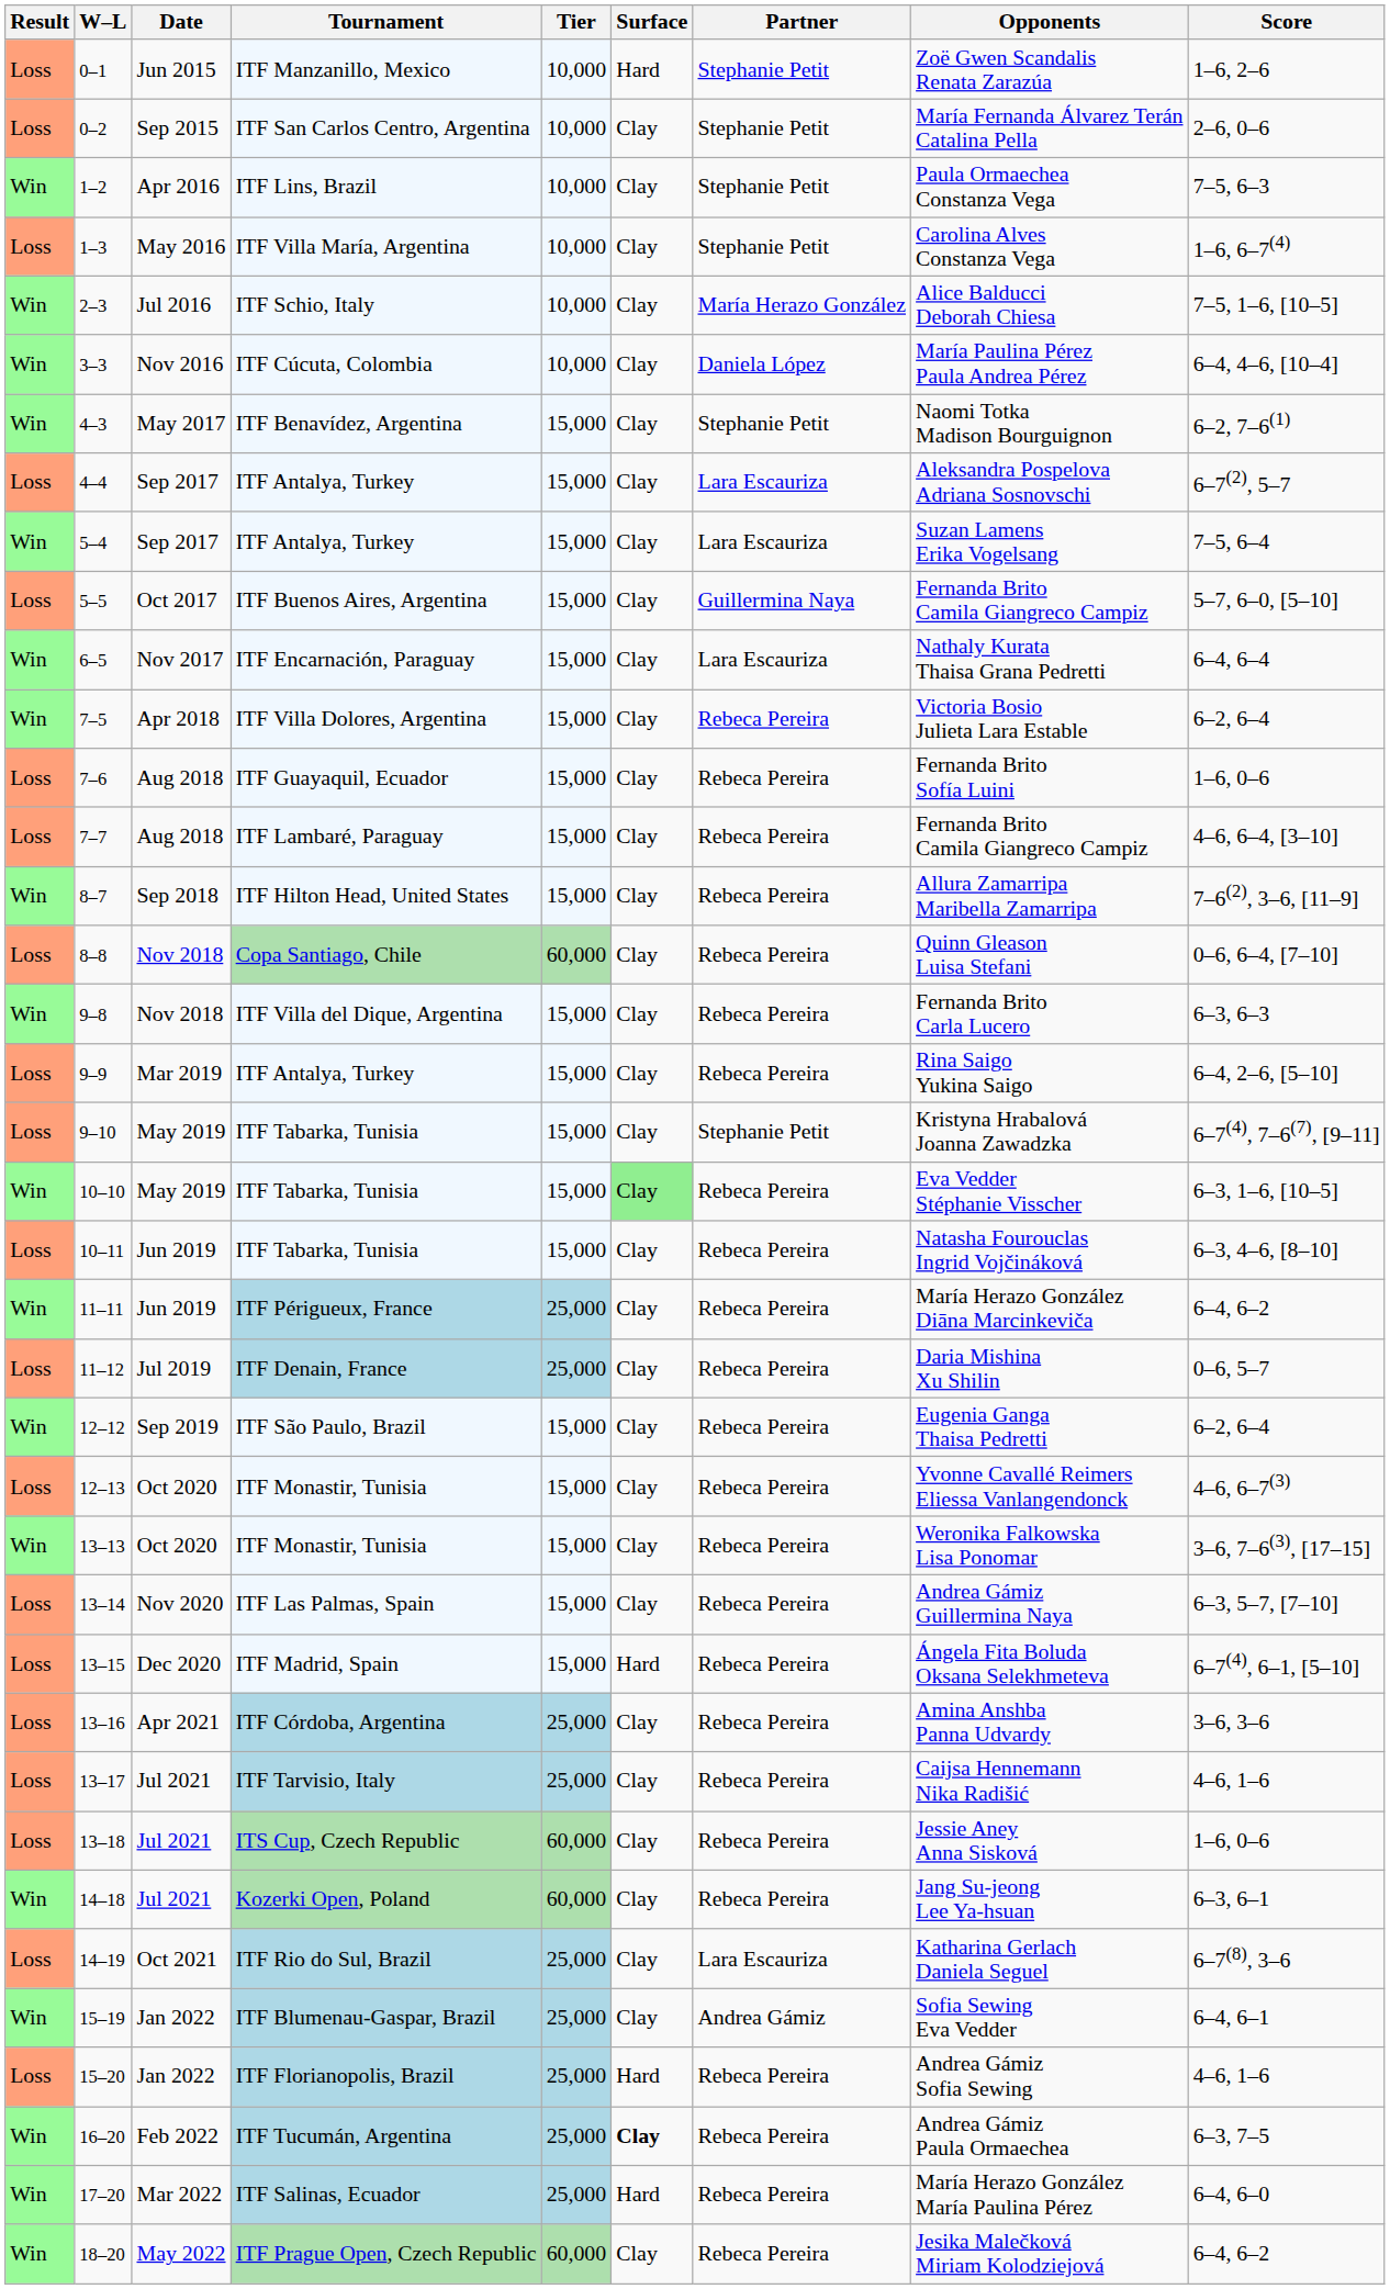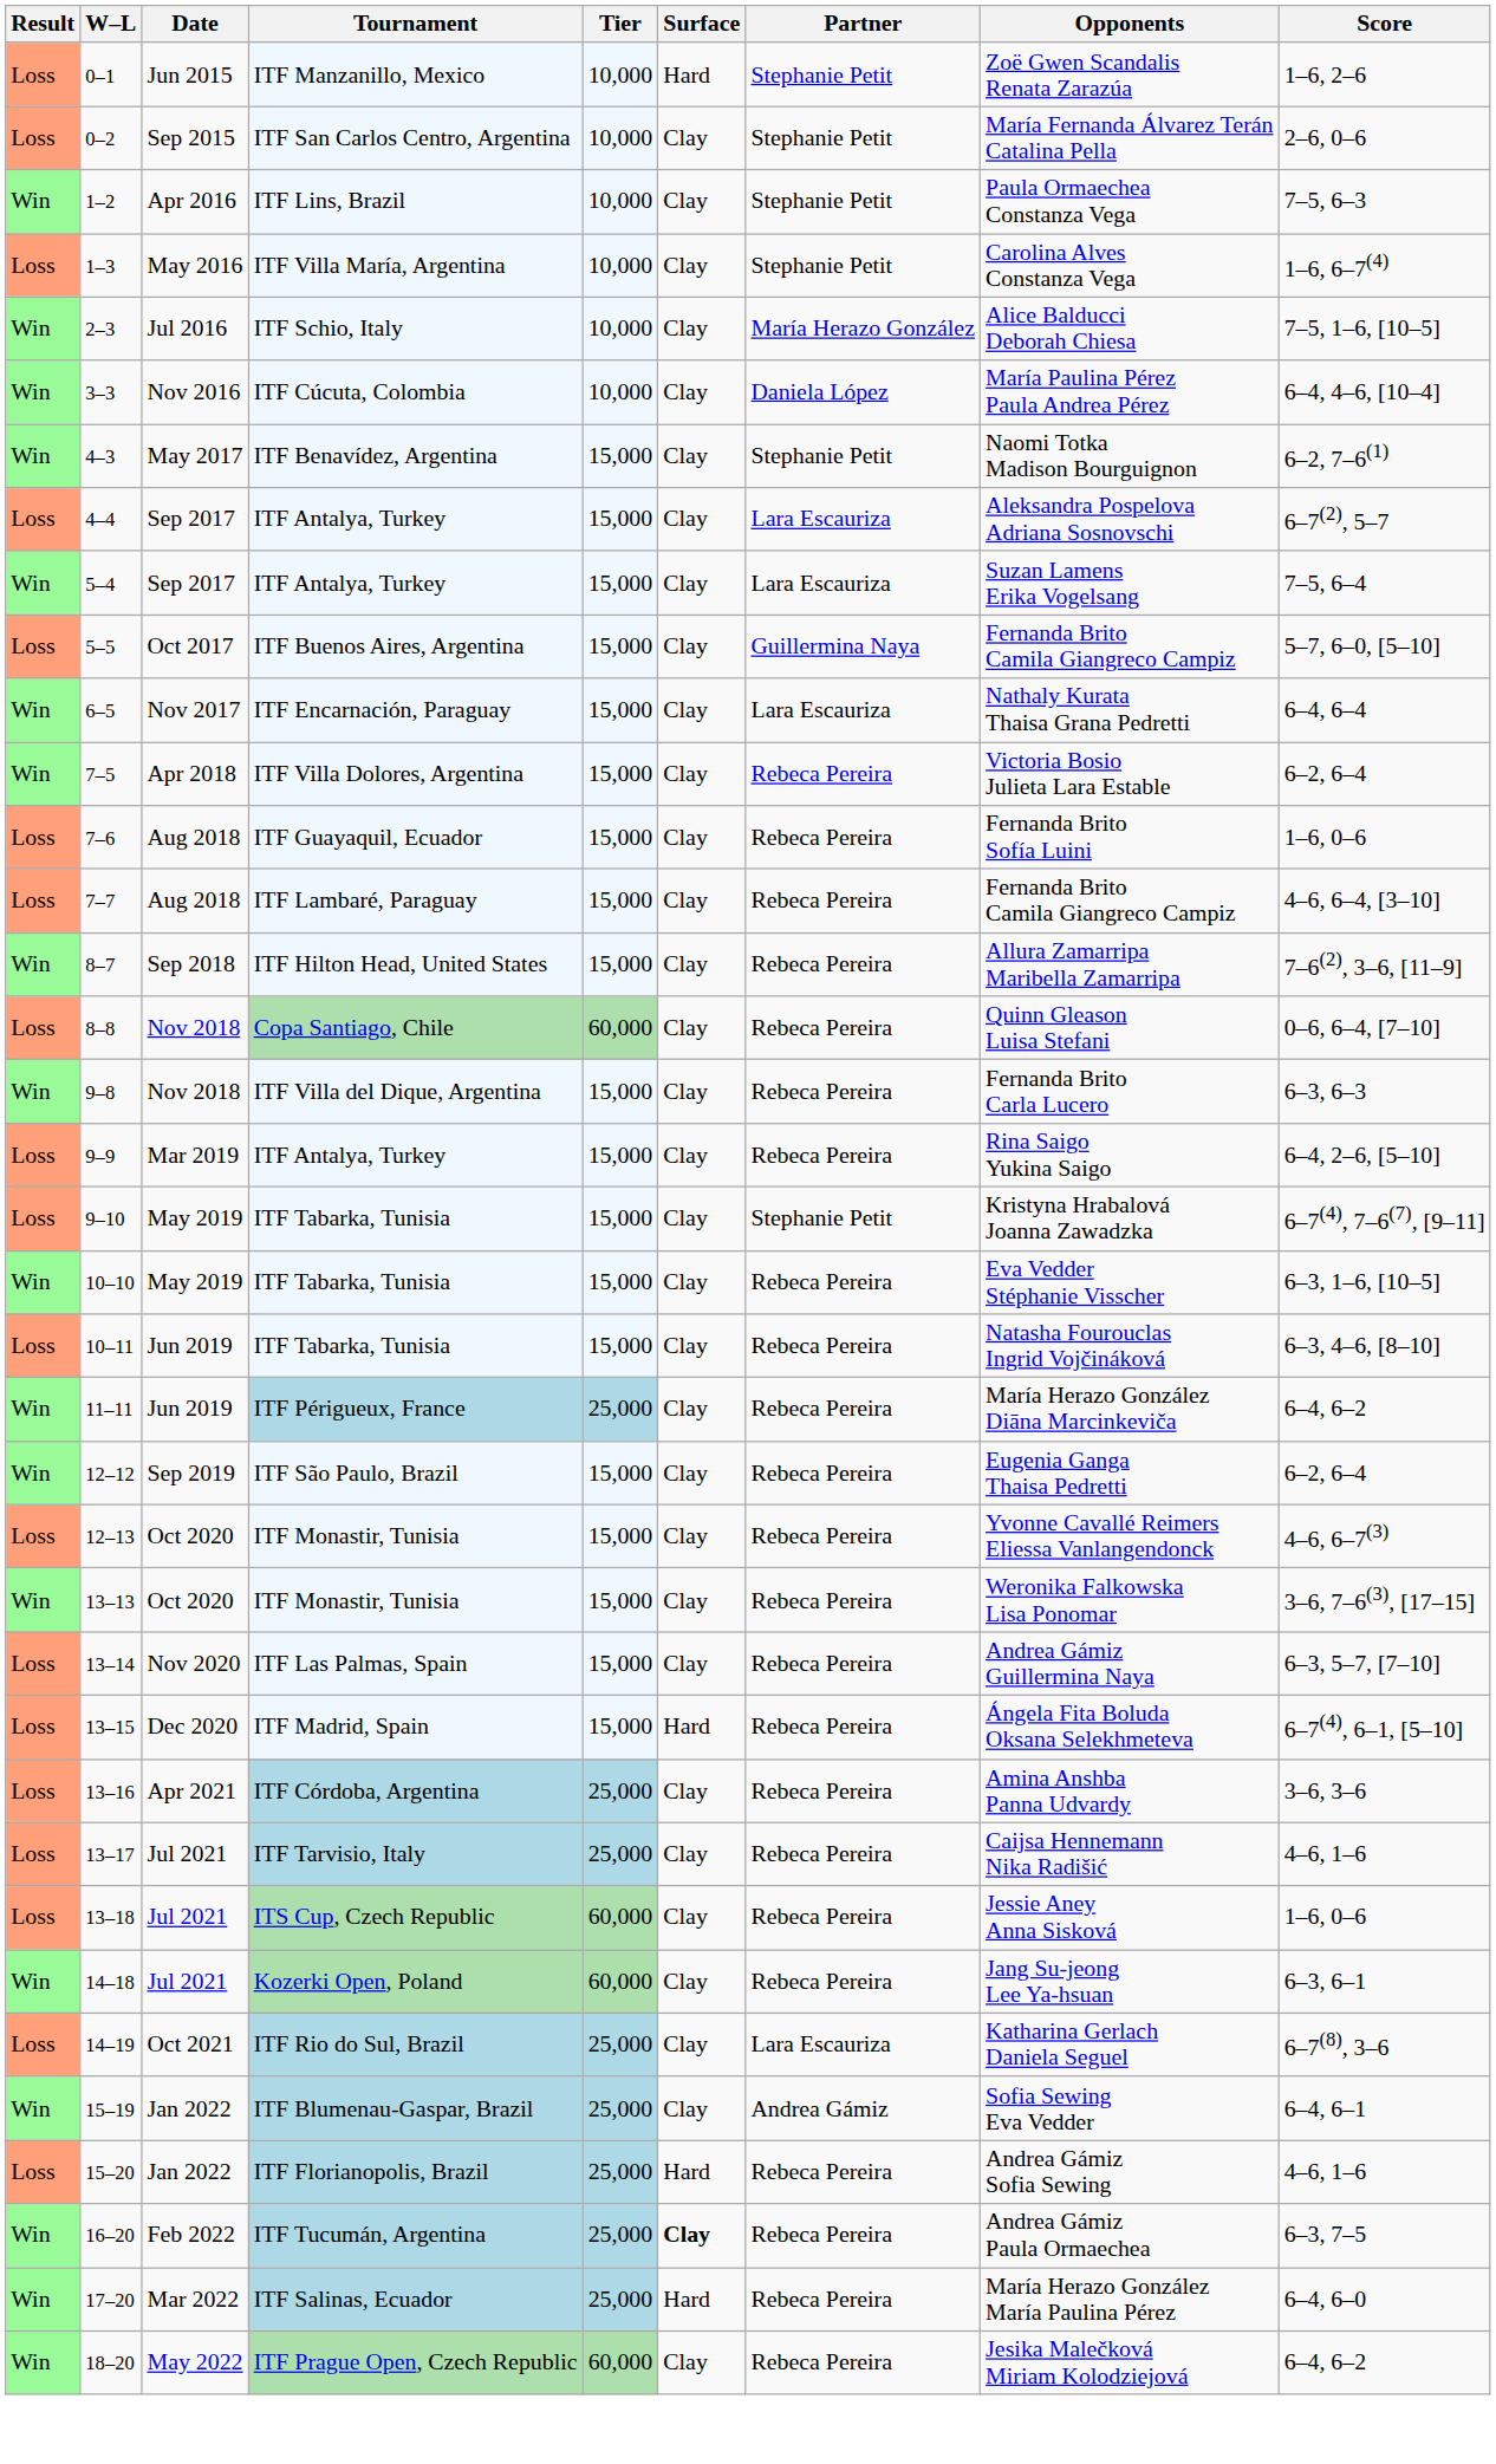10–10 | Surface: lightgreen background -> no background
- row: Loss | 11–12 | Jul 2019 | ITF Denain, France | 25,000 | Clay | Rebeca Pereira | Daria Mishina Xu Shilin | 0–6, 5–7
